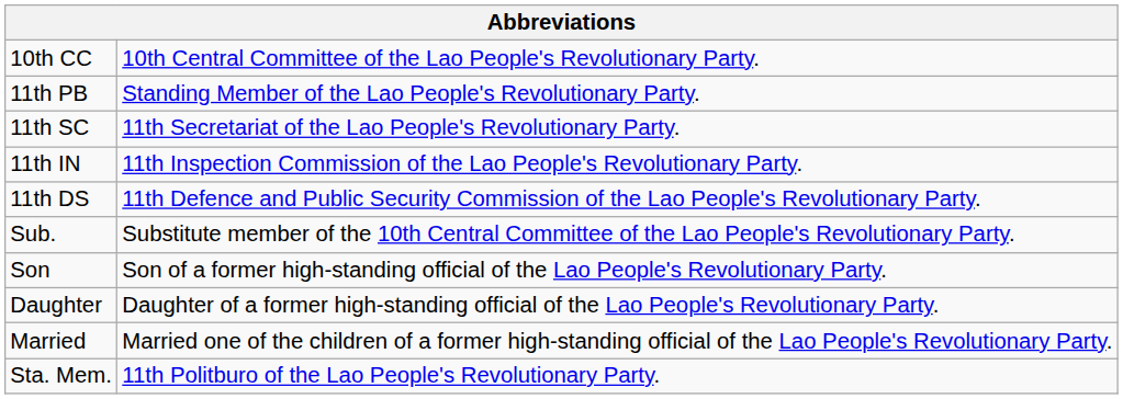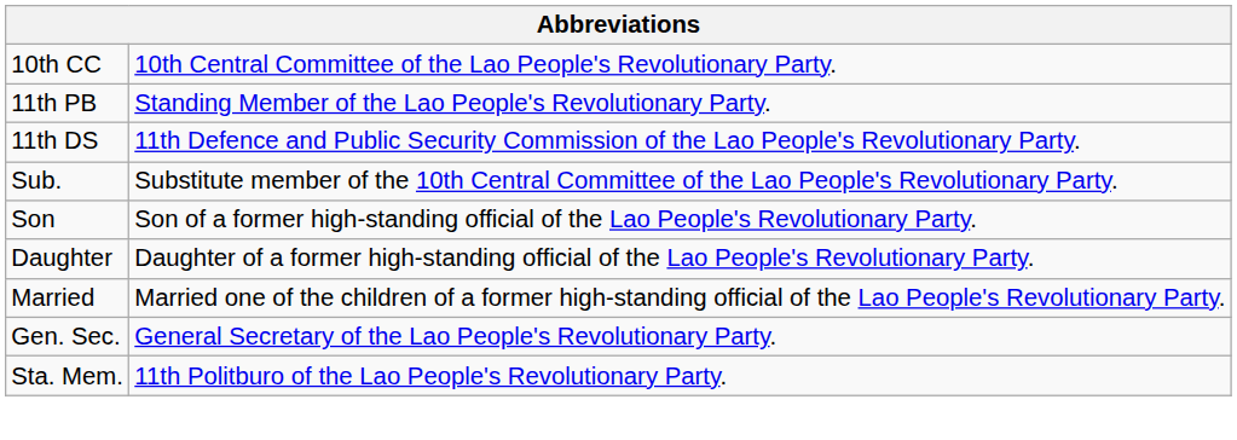- row: 11th SC | 11th Secretariat of the Lao People's Revolutionary Party.
- row: 11th IN | 11th Inspection Commission of the Lao People's Revolutionary Party.
+ row: Gen. Sec. | General Secretary of the Lao People's Revolutionary Party.
